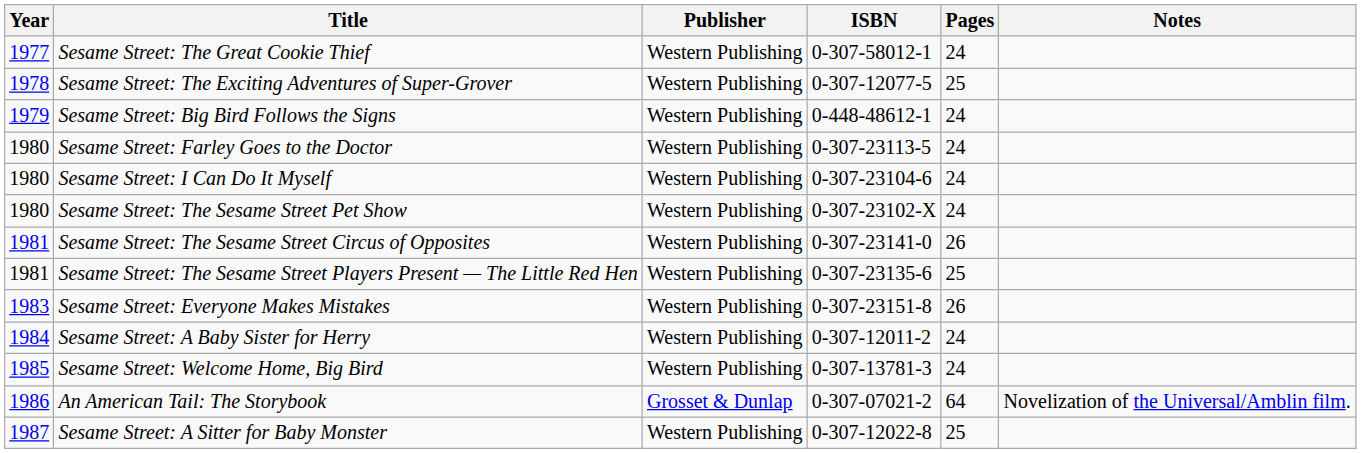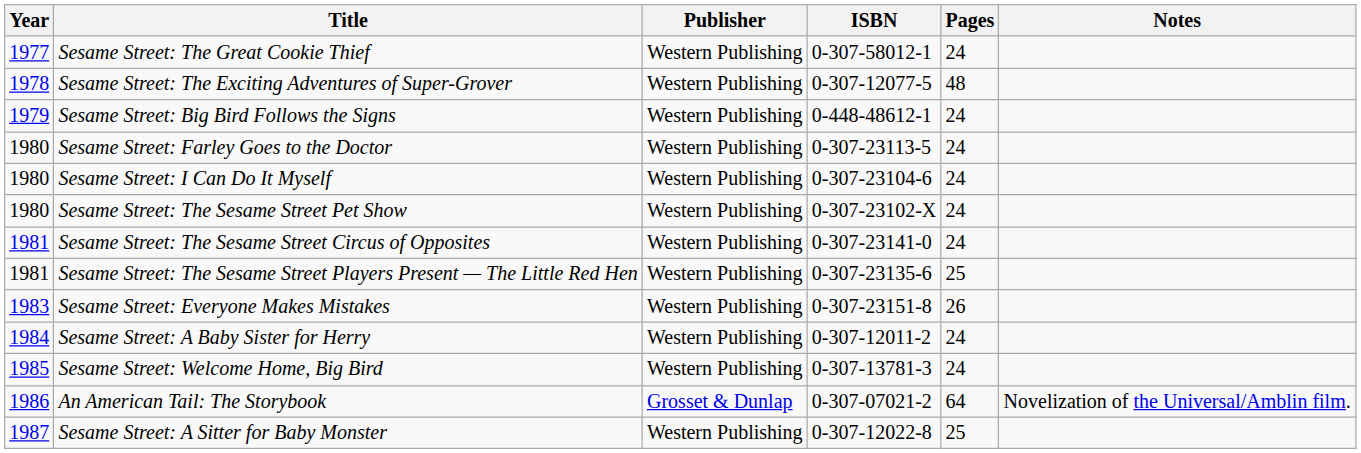Sesame Street: The Exciting Adventures of Super-Grover | Pages: 25 -> 48
Sesame Street: The Sesame Street Circus of Opposites | Pages: 26 -> 24
